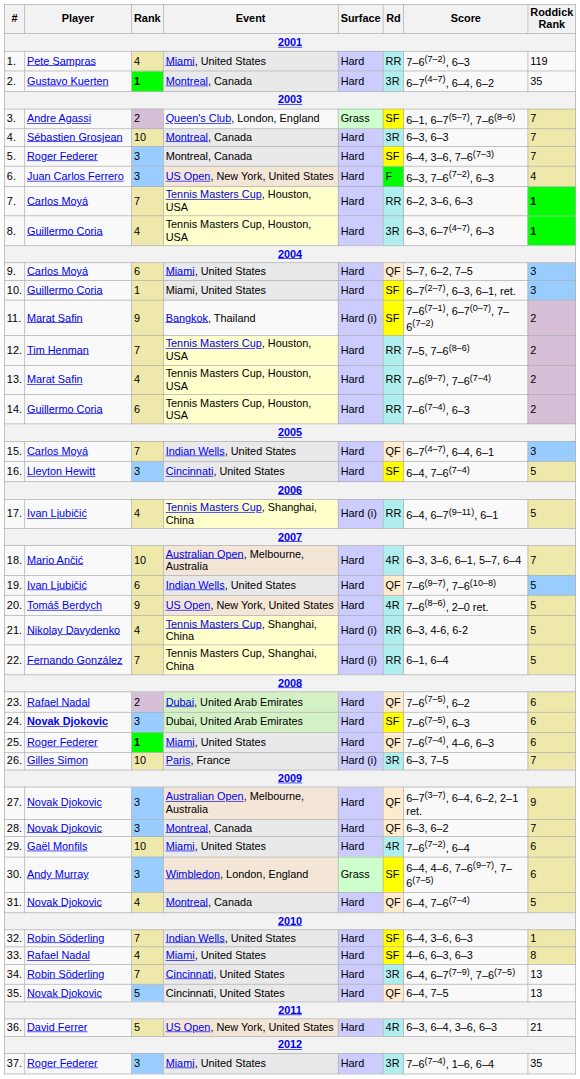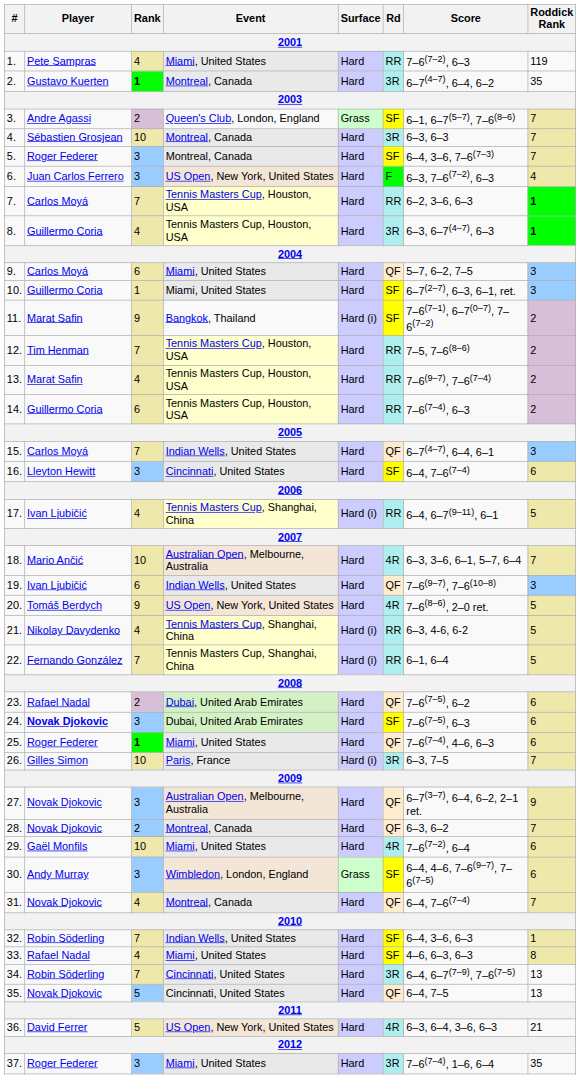16. | Roddick Rank: 5 -> 6
19. | Roddick Rank: 5 -> 3
28. | Rank: 3 -> 2
31. | Roddick Rank: 5 -> 7
